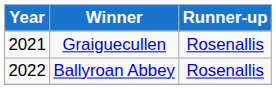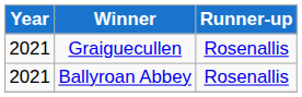Ballyroan Abbey | Year: 2022 -> 2021
